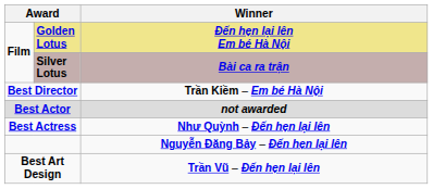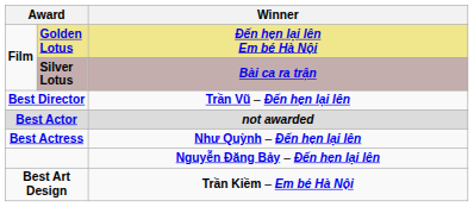Best Director | Winner: Trần Kiềm – Em bé Hà Nội -> Trần Vũ – Đến hẹn lại lên
Best Art Design | Winner: Trần Vũ – Đến hẹn lại lên -> Trần Kiềm – Em bé Hà Nội
